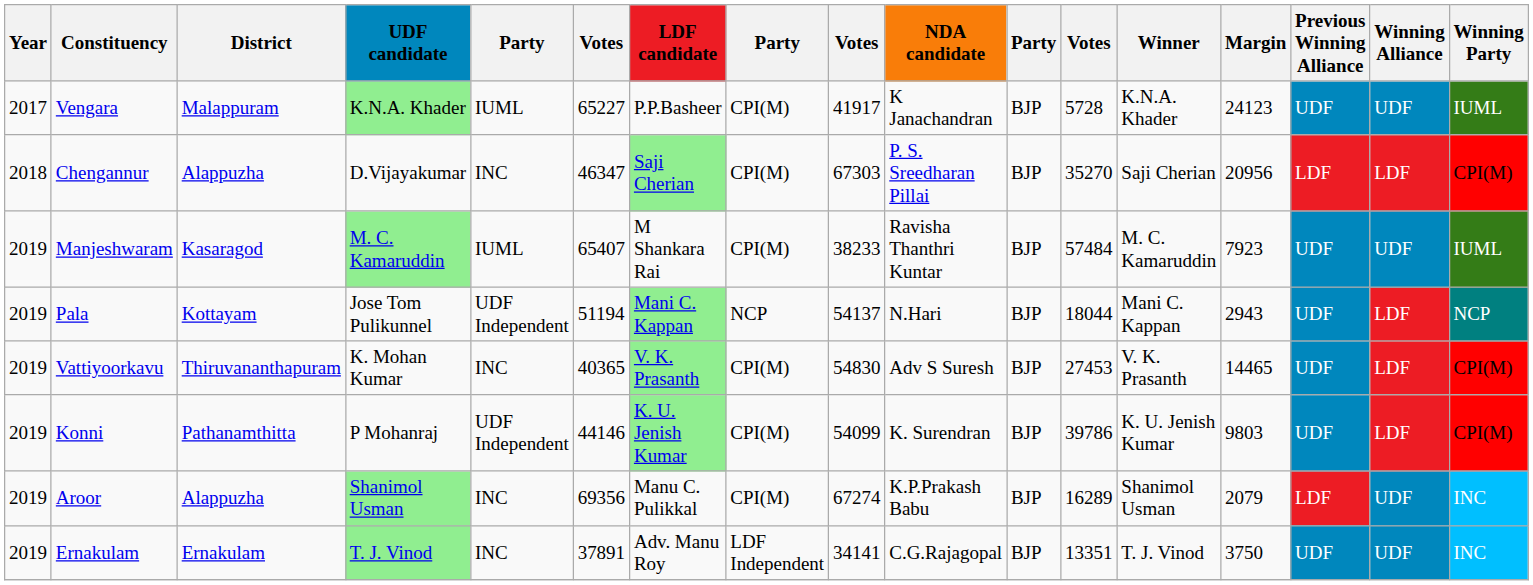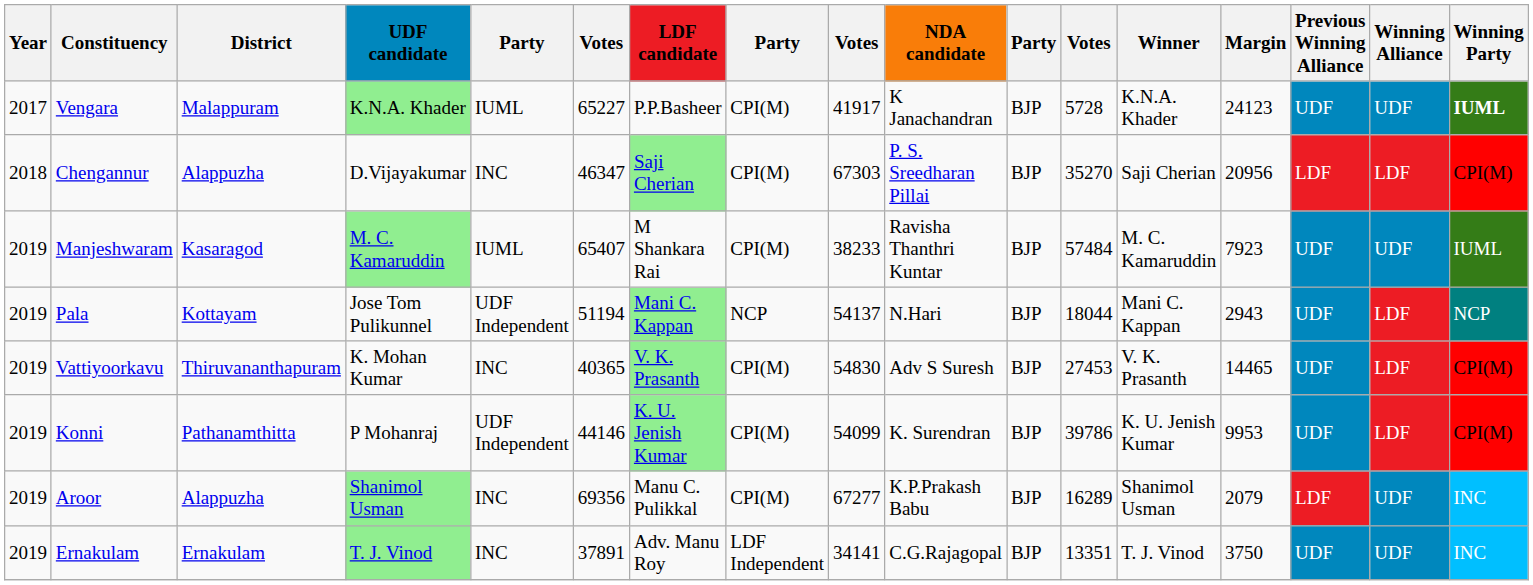Vengara | Winning Party: normal -> bold
Konni | Margin: 9803 -> 9953
Aroor | column 9: 67274 -> 67277
